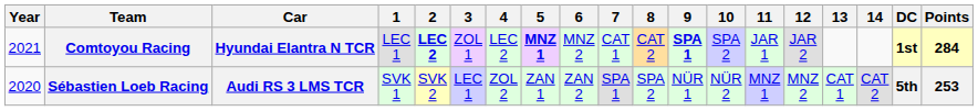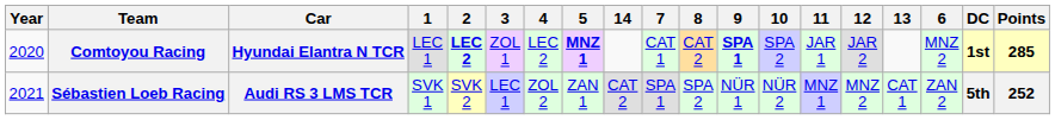columns swapped: 6 <-> 14
Comtoyou Racing | Year: 2021 -> 2020
Comtoyou Racing | Points: 284 -> 285
Sébastien Loeb Racing | Year: 2020 -> 2021
Sébastien Loeb Racing | Points: 253 -> 252
